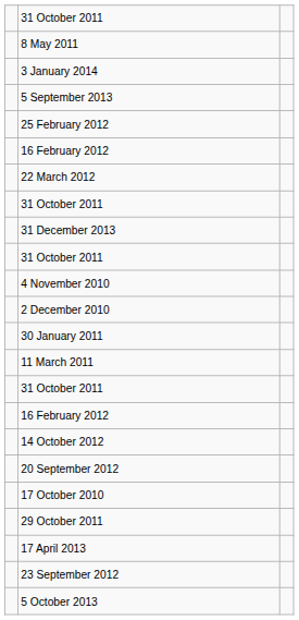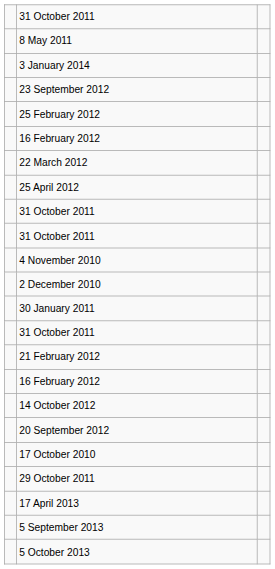rows swapped: 23 September 2012 <-> 5 September 2013
+ row: 25 April 2012
- row: 31 December 2013
- row: 11 March 2011
+ row: 21 February 2012
